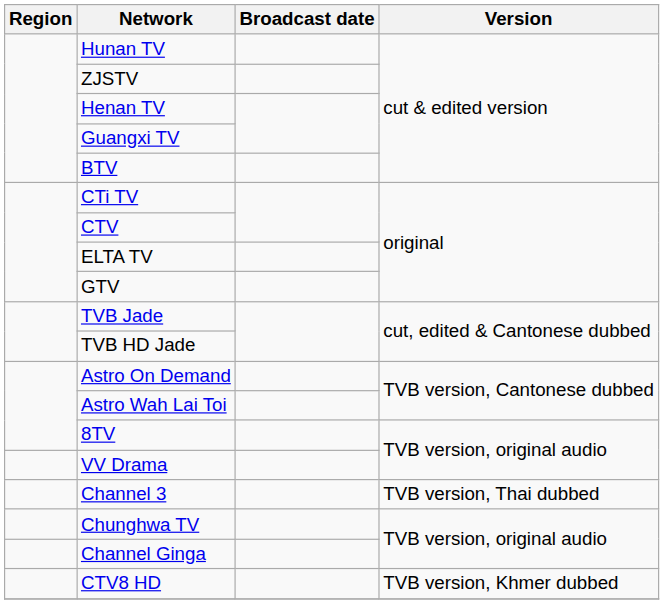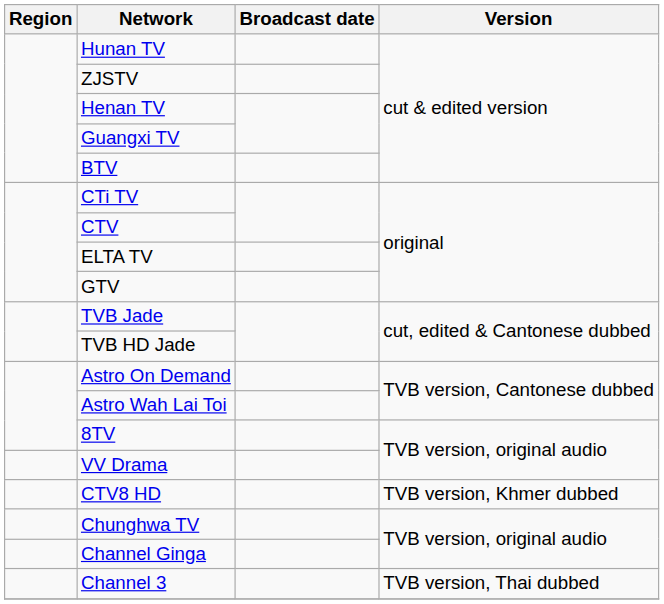rows swapped: CTV8 HD <-> Channel 3
